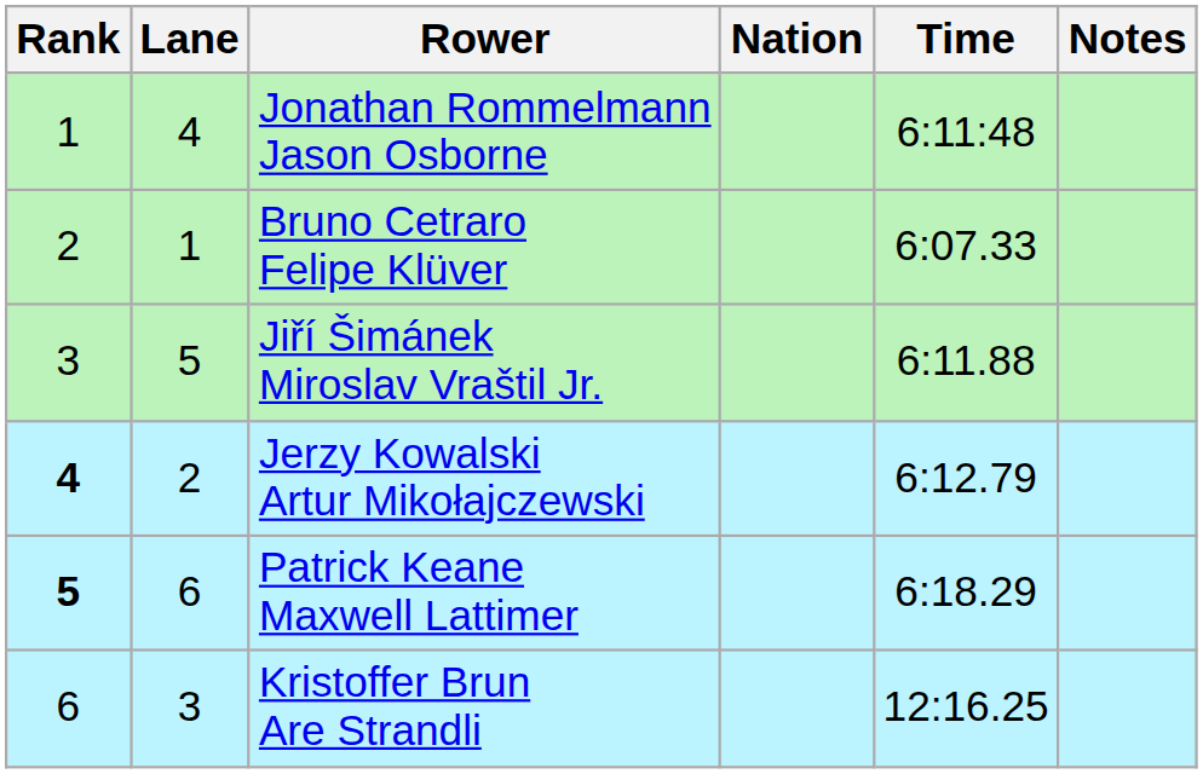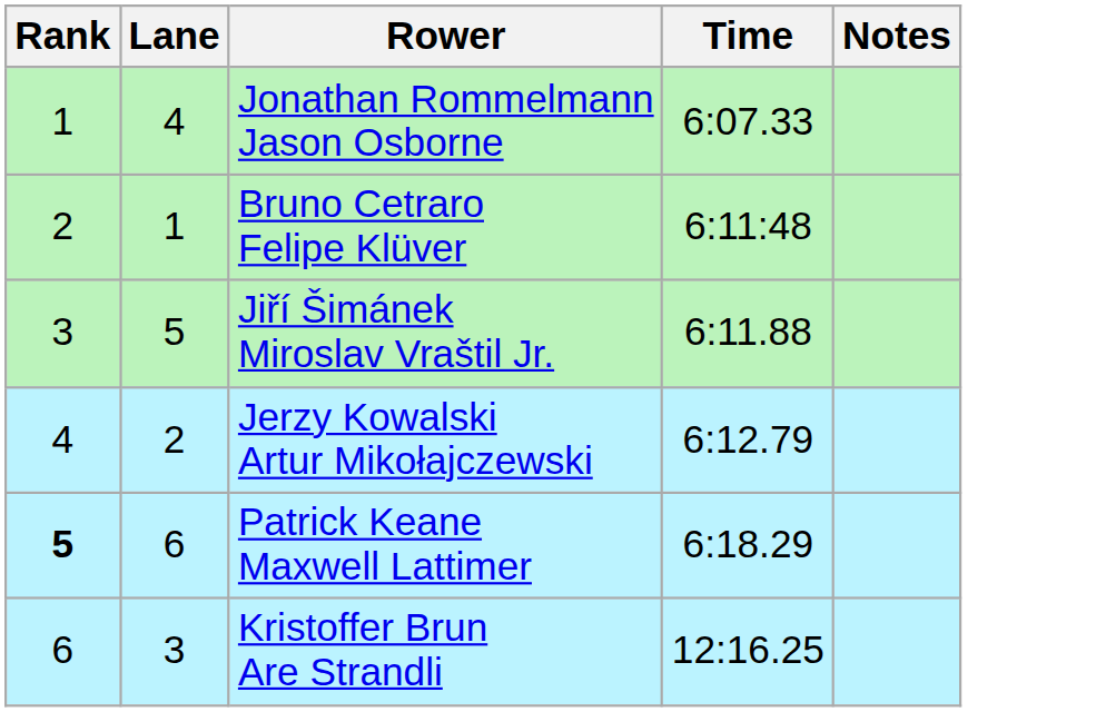- column: Nation
Jonathan Rommelmann Jason Osborne | Time: 6:11:48 -> 6:07.33
Bruno Cetraro Felipe Klüver | Time: 6:07.33 -> 6:11:48
Jerzy Kowalski Artur Mikołajczewski | Rank: bold -> normal
